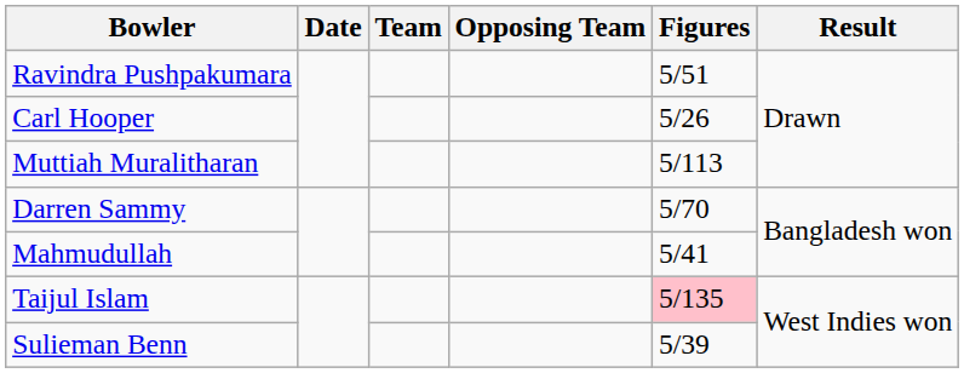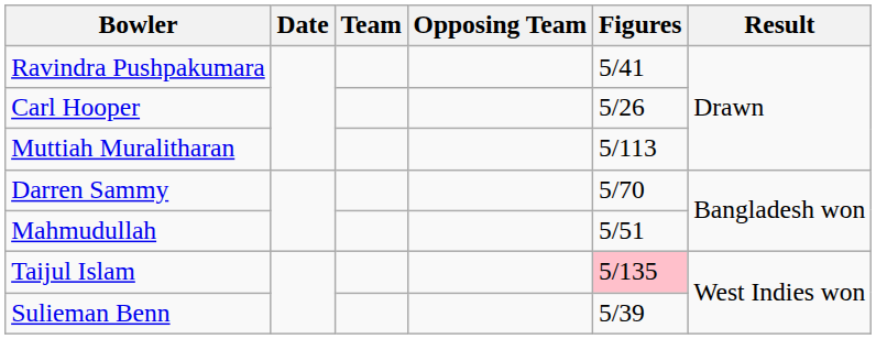Ravindra Pushpakumara | Figures: 5/51 -> 5/41
Mahmudullah | Figures: 5/41 -> 5/51
